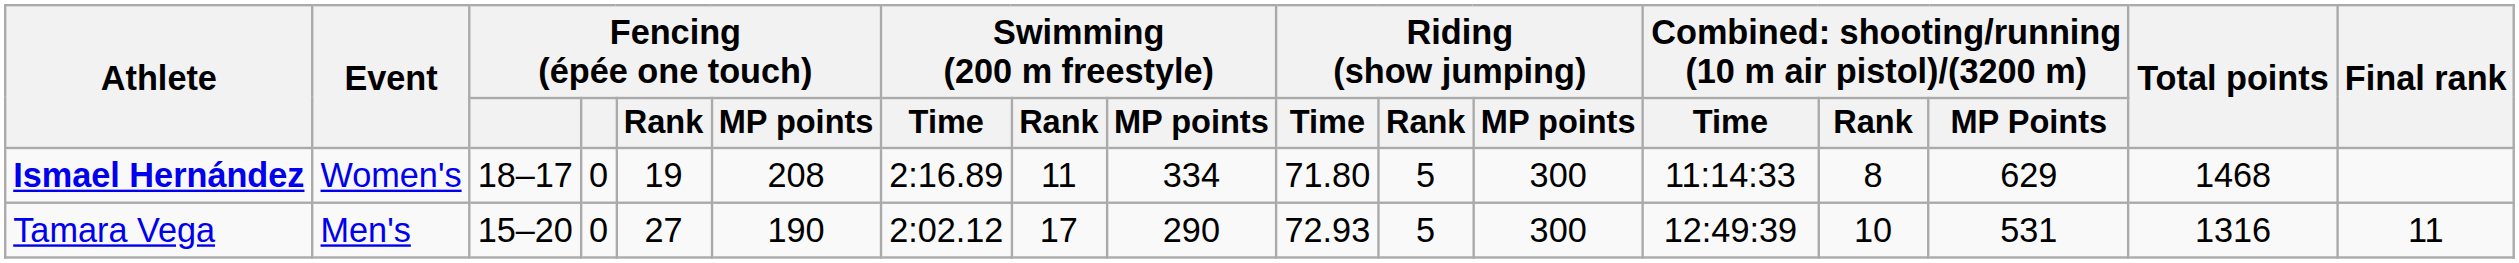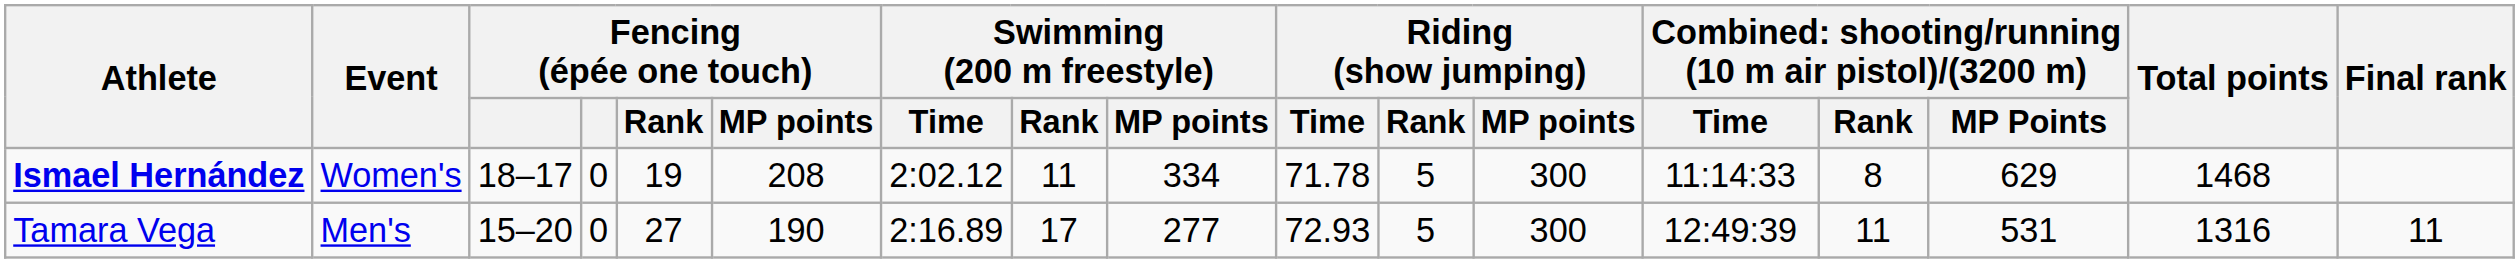Ismael Hernández | Swimming (200 m freestyle) / Time: 2:16.89 -> 2:02.12
Ismael Hernández | Riding (show jumping) / Time: 71.80 -> 71.78
Tamara Vega | Swimming (200 m freestyle) / Time: 2:02.12 -> 2:16.89
Tamara Vega | Swimming (200 m freestyle) / MP points: 290 -> 277
Tamara Vega | column 14: 10 -> 11
